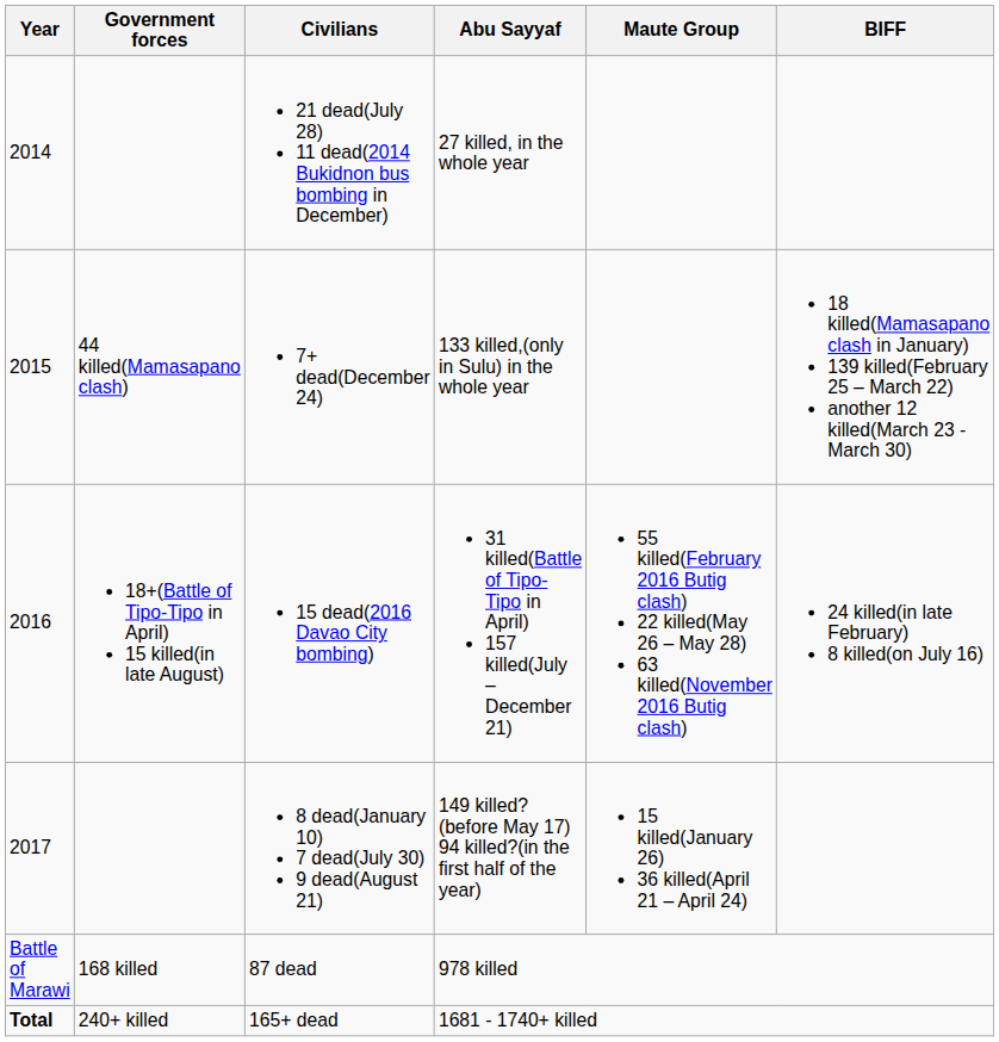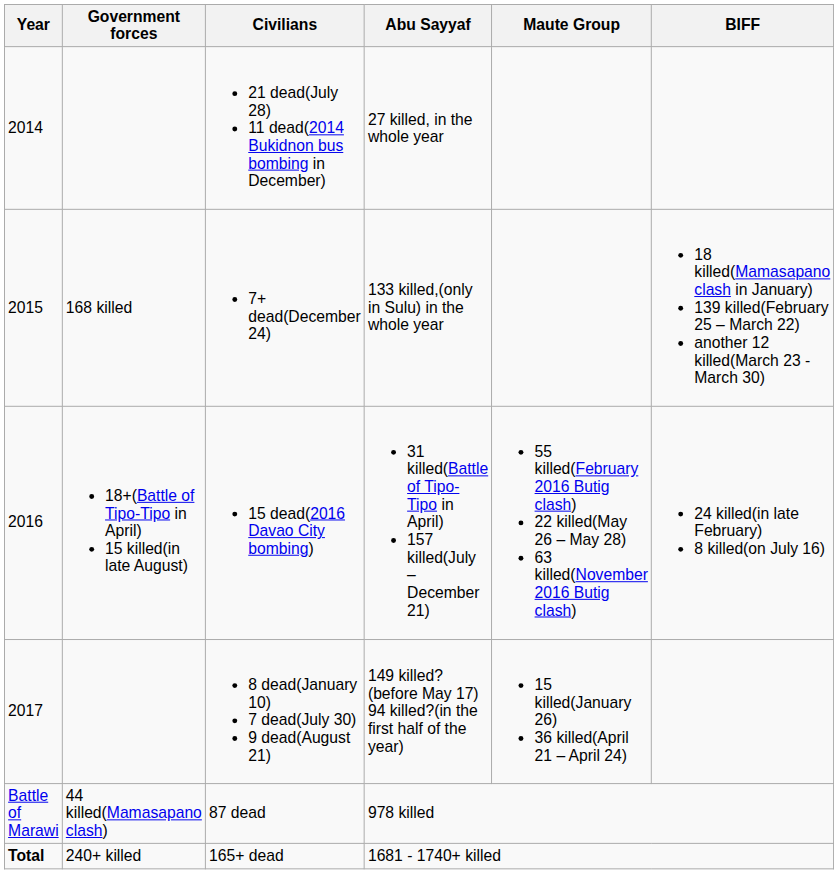7+ dead(December 24) | Government forces: 44 killed(Mamasapano clash) -> 168 killed
87 dead | Government forces: 168 killed -> 44 killed(Mamasapano clash)
